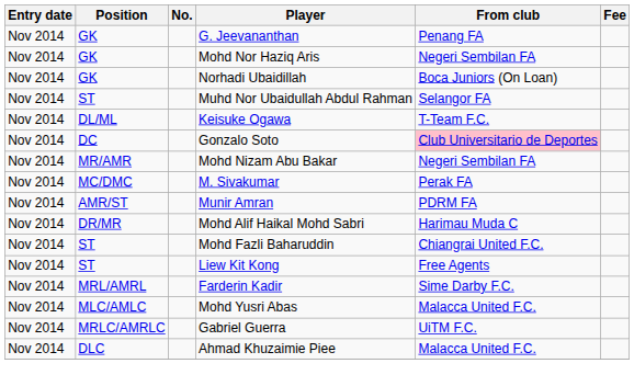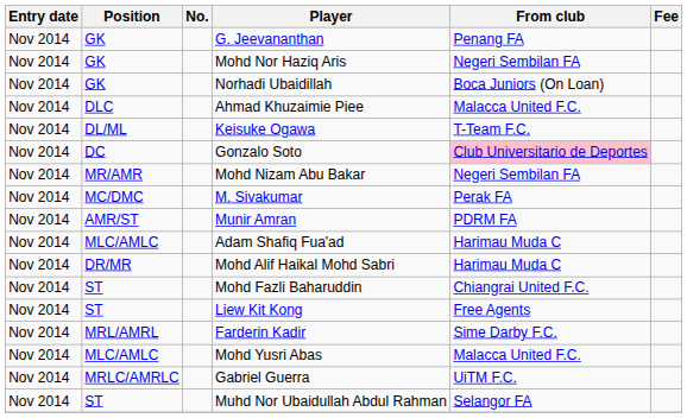rows swapped: Ahmad Khuzaimie Piee <-> Muhd Nor Ubaidullah Abdul Rahman
+ row: Nov 2014 | MLC/AMLC | Adam Shafiq Fua'ad | Harimau Muda C
